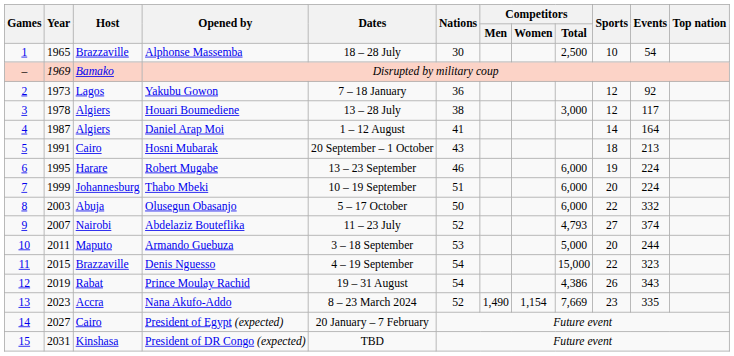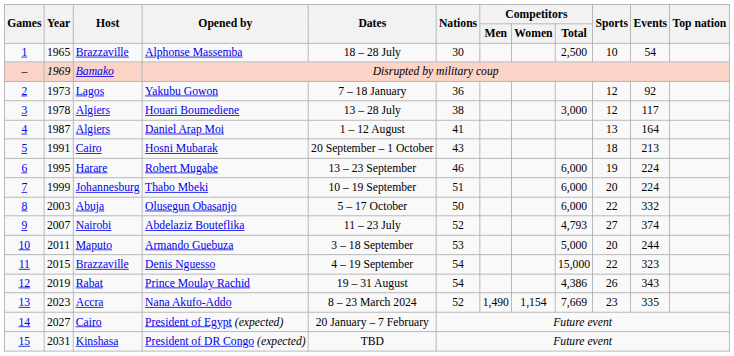Daniel Arap Moi | Sports: 14 -> 13
